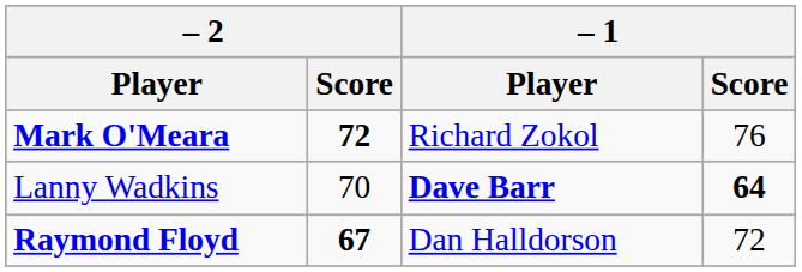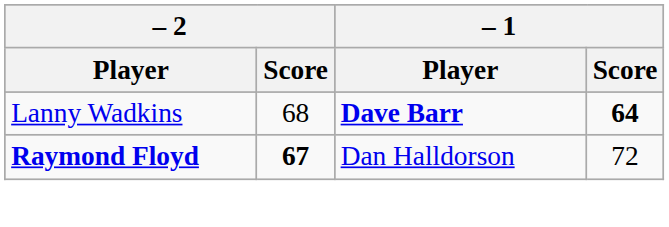- row: Mark O'Meara | 72 | Richard Zokol | 76
Lanny Wadkins | – 2 / Score: 70 -> 68
